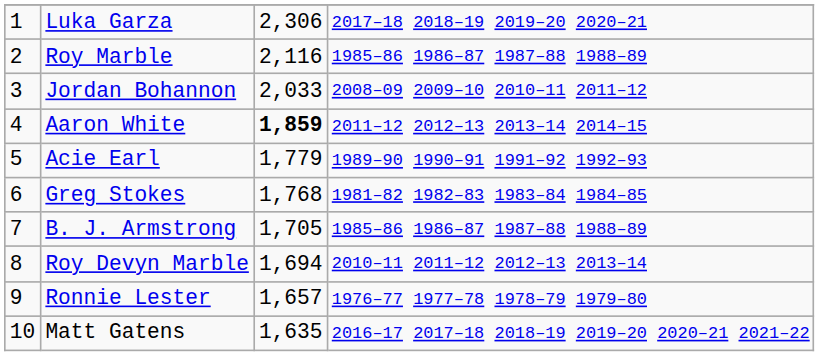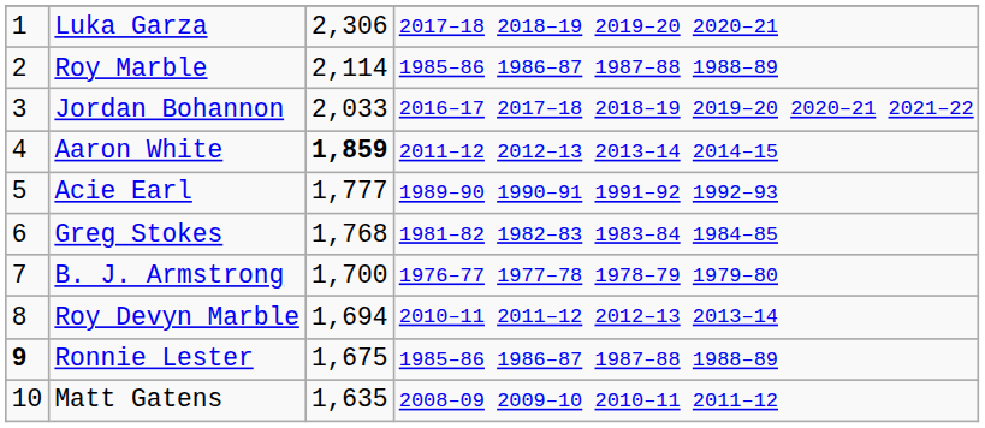Roy Marble | column 3: 2,116 -> 2,114
Jordan Bohannon | column 4: 2008–09 2009–10 2010–11 2011–12 -> 2016–17 2017–18 2018–19 2019–20 2020–21 2021–22
Acie Earl | column 3: 1,779 -> 1,777
B. J. Armstrong | column 3: 1,705 -> 1,700
B. J. Armstrong | column 4: 1985–86 1986–87 1987–88 1988–89 -> 1976–77 1977–78 1978–79 1979–80
Ronnie Lester | column 1: normal -> bold
Ronnie Lester | column 3: 1,657 -> 1,675
Ronnie Lester | column 4: 1976–77 1977–78 1978–79 1979–80 -> 1985–86 1986–87 1987–88 1988–89
Matt Gatens | column 4: 2016–17 2017–18 2018–19 2019–20 2020–21 2021–22 -> 2008–09 2009–10 2010–11 2011–12
